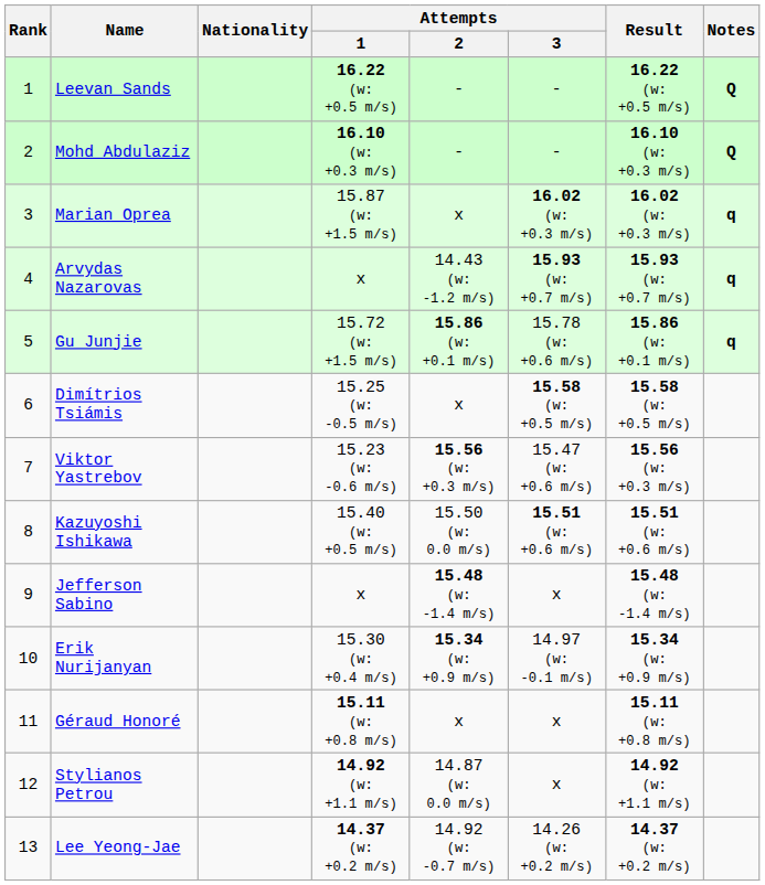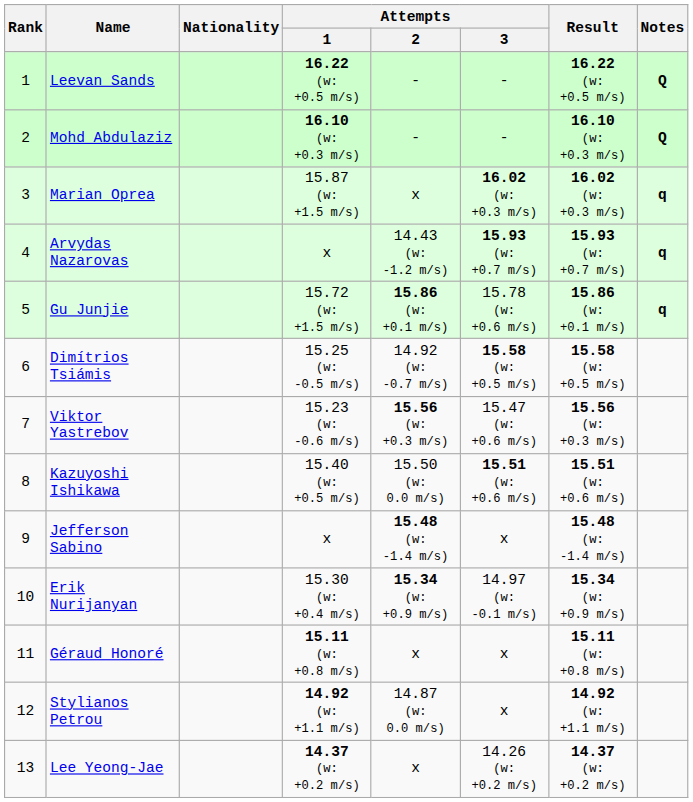Dimítrios Tsiámis | Attempts / 2: x -> 14.92 (w: -0.7 m/s)
Lee Yeong-Jae | Attempts / 2: 14.92 (w: -0.7 m/s) -> x
